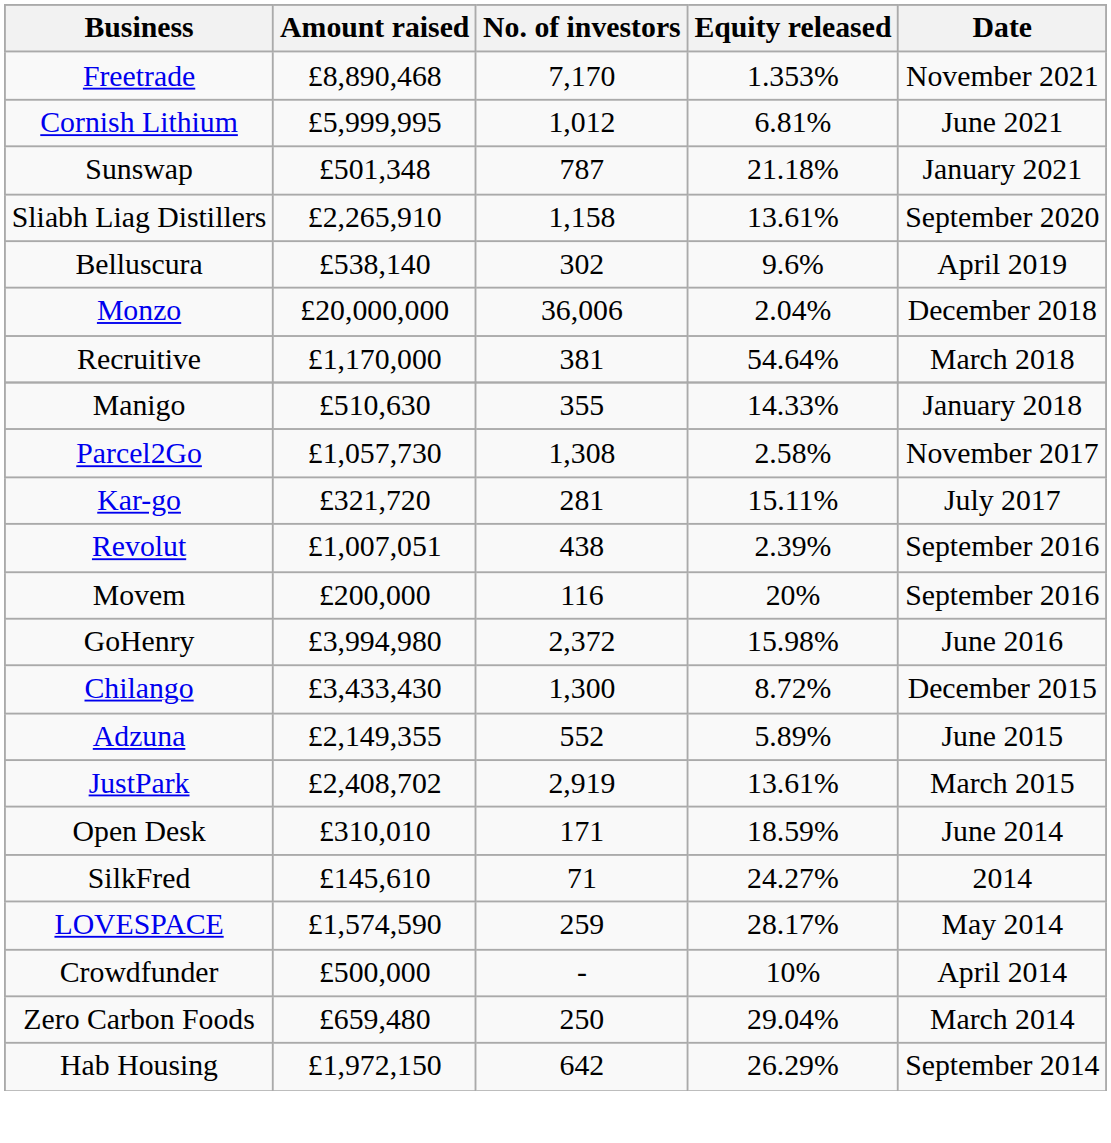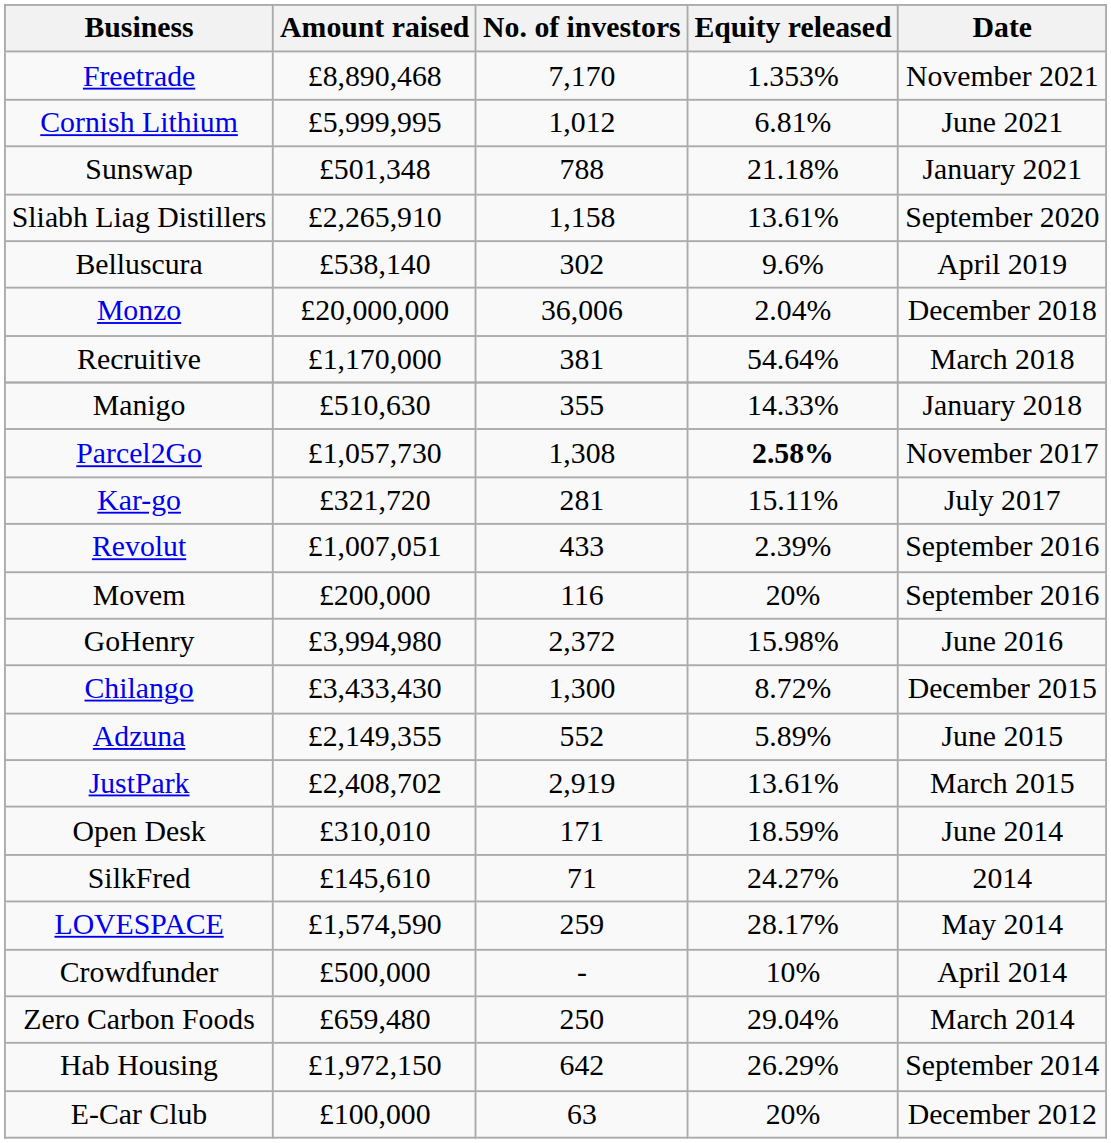Sunswap | No. of investors: 787 -> 788
Parcel2Go | Equity released: normal -> bold
Revolut | No. of investors: 438 -> 433
+ row: E-Car Club | £100,000 | 63 | 20% | December 2012
